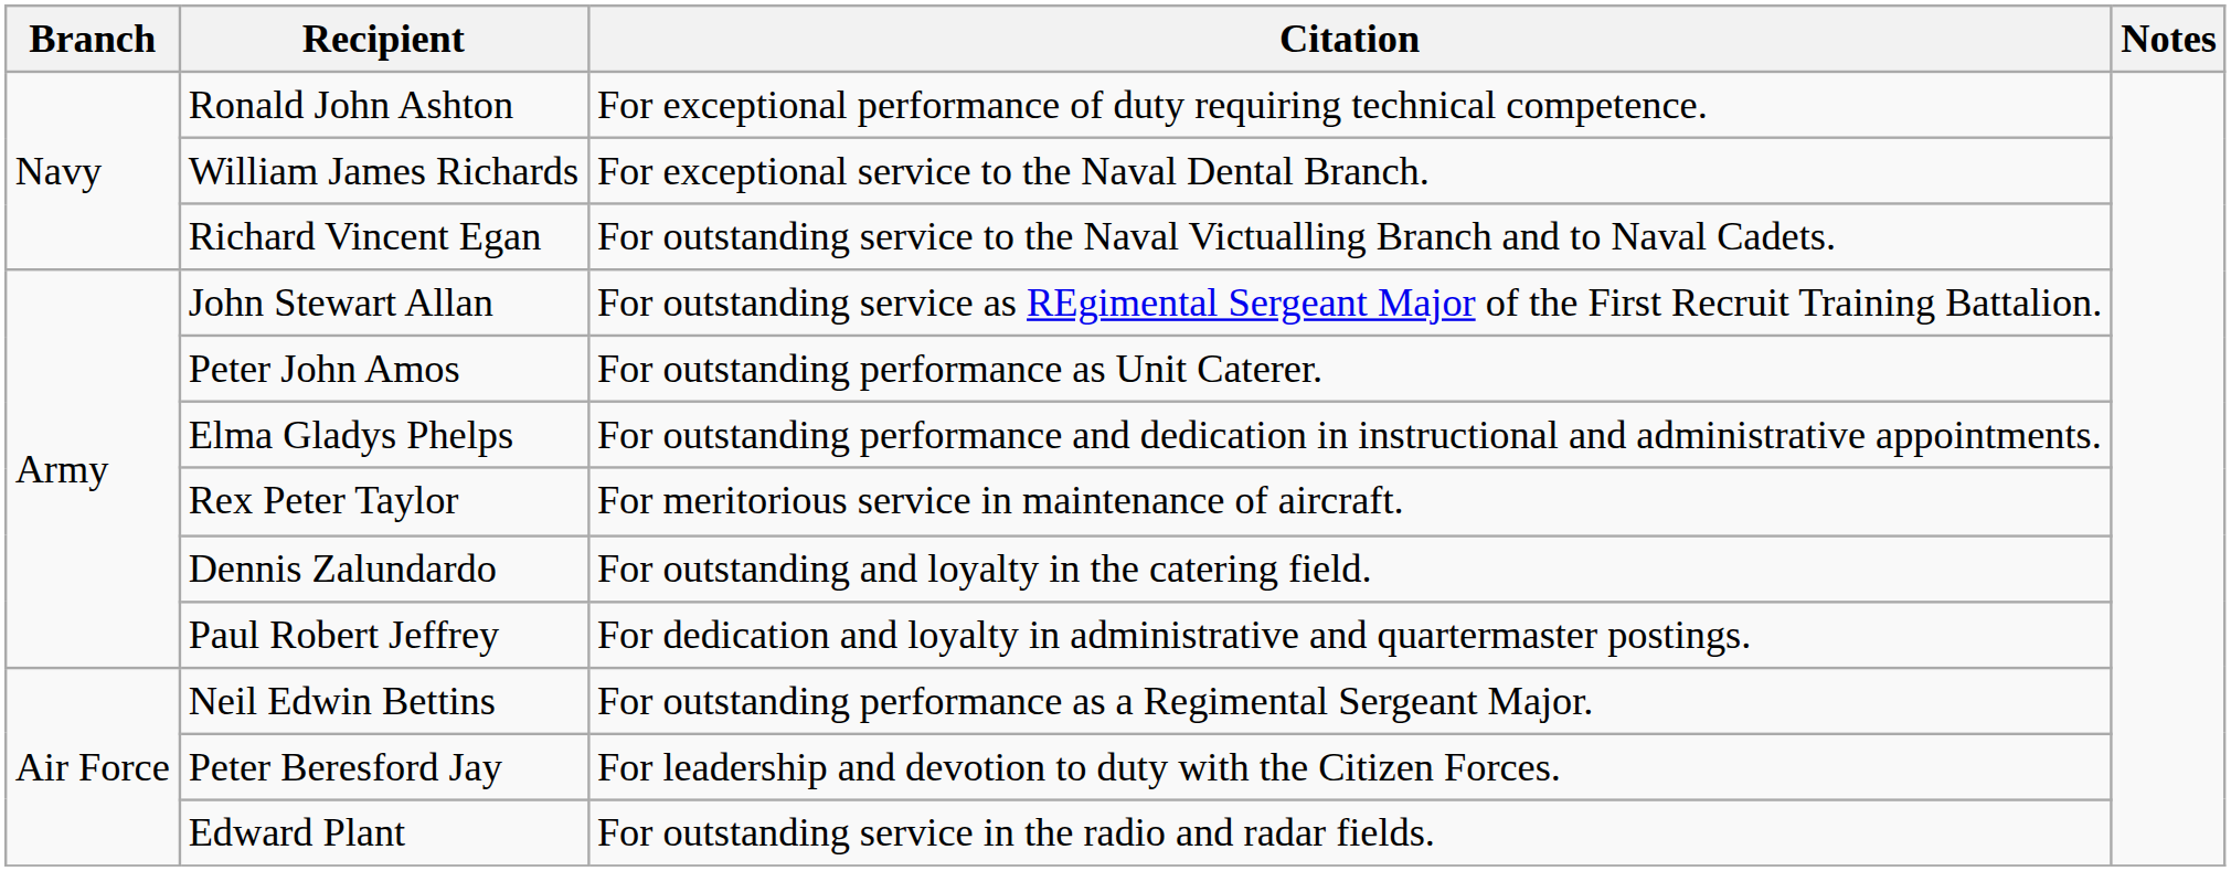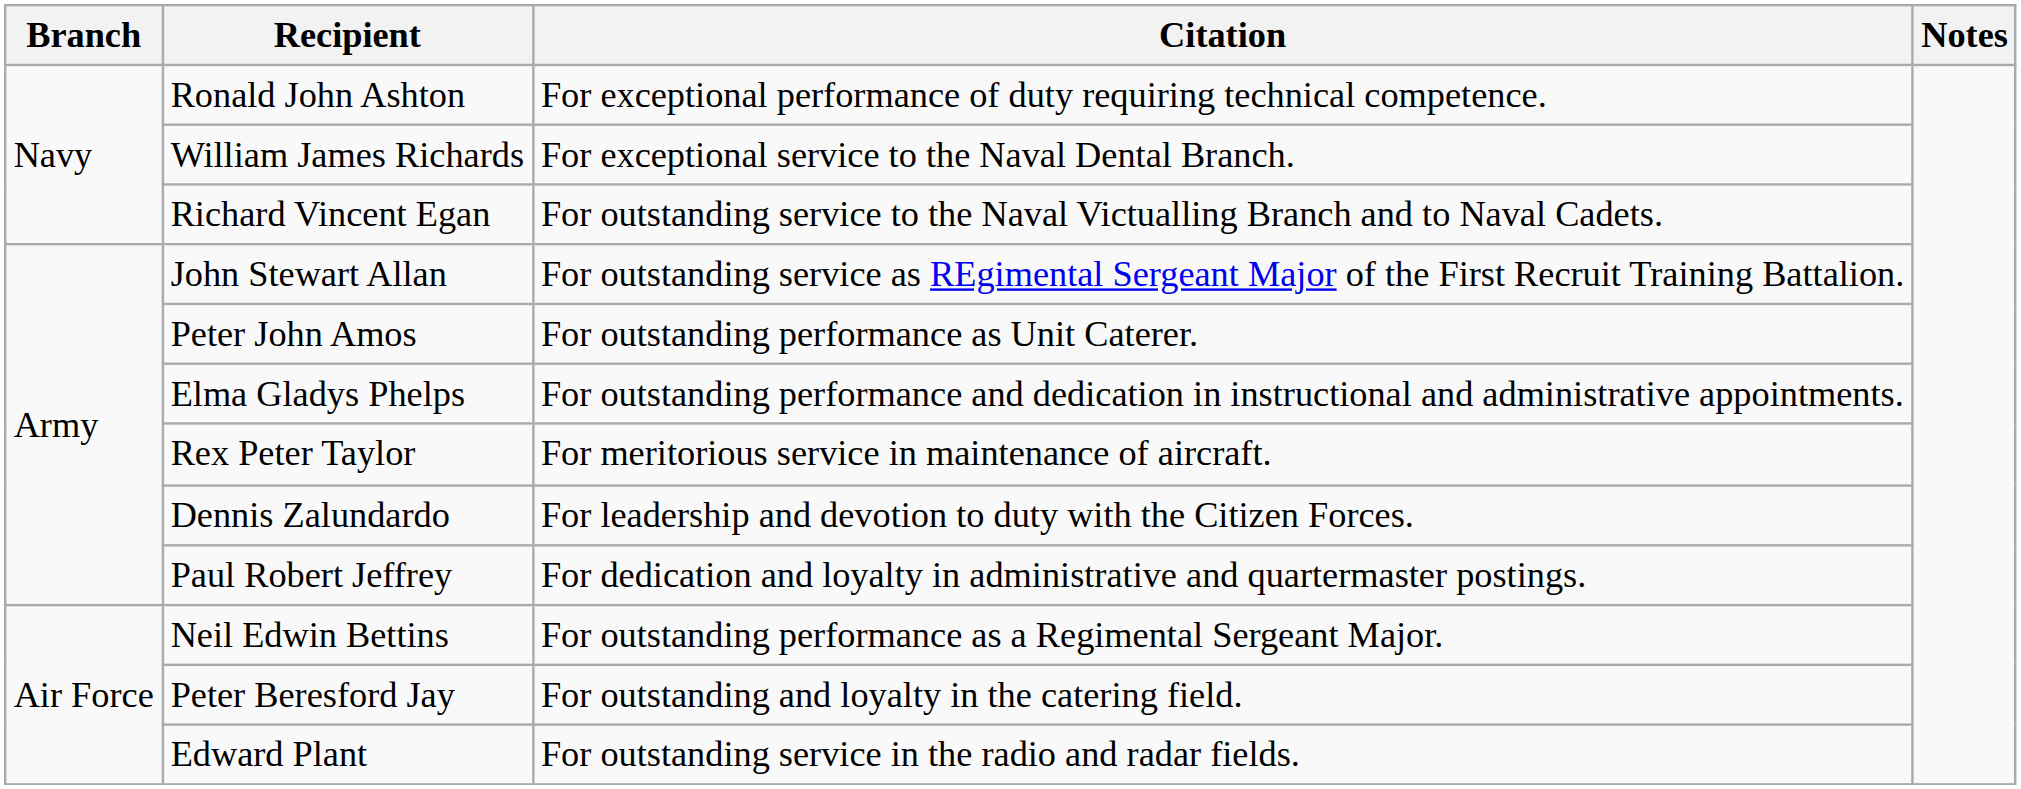Dennis Zalundardo | Citation: For outstanding and loyalty in the catering field. -> For leadership and devotion to duty with the Citizen Forces.
Peter Beresford Jay | Citation: For leadership and devotion to duty with the Citizen Forces. -> For outstanding and loyalty in the catering field.
